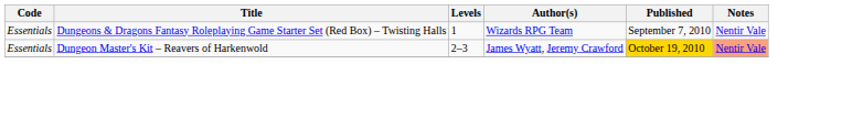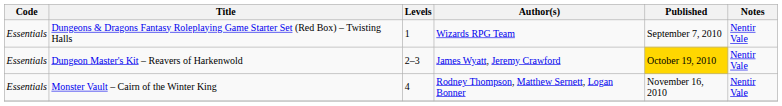Dungeon Master's Kit – Reavers of Harkenwold | Notes: lightsalmon background -> no background
+ row: Essentials | Monster Vault – Cairn of the Winter King | 4 | Rodney Thompson, Matthew Sernett, Logan Bonner | November 16, 2010 | Nentir Vale
